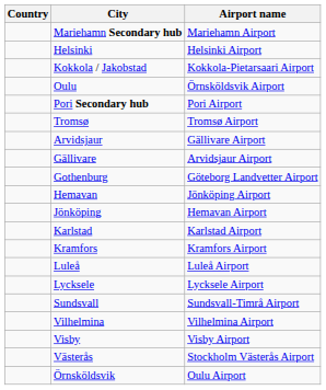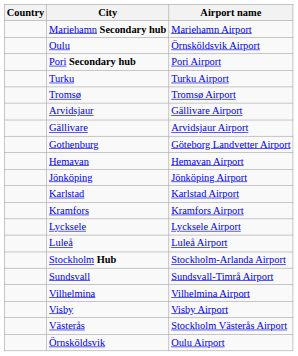- row: Helsinki | Helsinki Airport
- row: Kokkola / Jakobstad | Kokkola-Pietarsaari Airport
+ row: Turku | Turku Airport
Hemavan | Airport name: Jönköping Airport -> Hemavan Airport
Jönköping | Airport name: Hemavan Airport -> Jönköping Airport
rows swapped: Luleå <-> Lycksele
+ row: Stockholm Hub | Stockholm-Arlanda Airport
